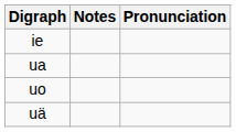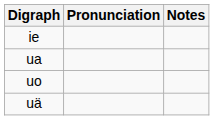columns swapped: Pronunciation <-> Notes
